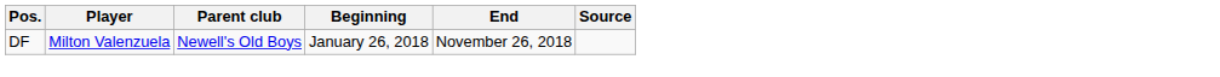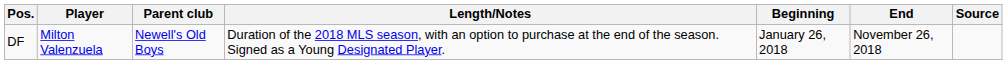+ column: Length/Notes | Duration of the 2018 MLS season, with an option to purchase at the end of the season. Signed as a Young Designated Player.
